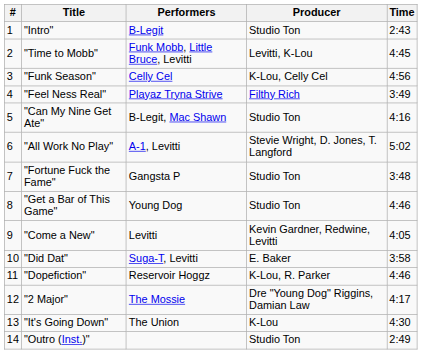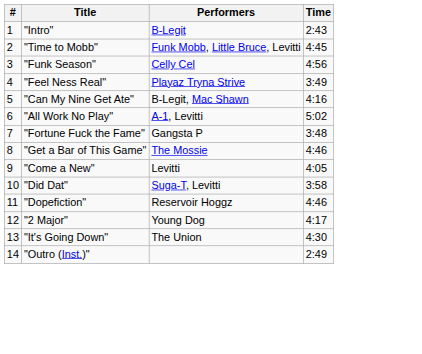- column: Producer | Studio Ton | Levitti, K-Lou | K-Lou, Celly Cel | Filthy Rich | Studio Ton | Stevie Wright, D. Jones, T. Langford | Studio Ton | Studio Ton | Kevin Gardner, Redwine, Levitti | E. Baker | K-Lou, R. Parker | Dre "Young Dog" Riggins, Damian Law | K-Lou | Studio Ton
"Get a Bar of This Game" | Performers: Young Dog -> The Mossie
"2 Major" | Performers: The Mossie -> Young Dog
